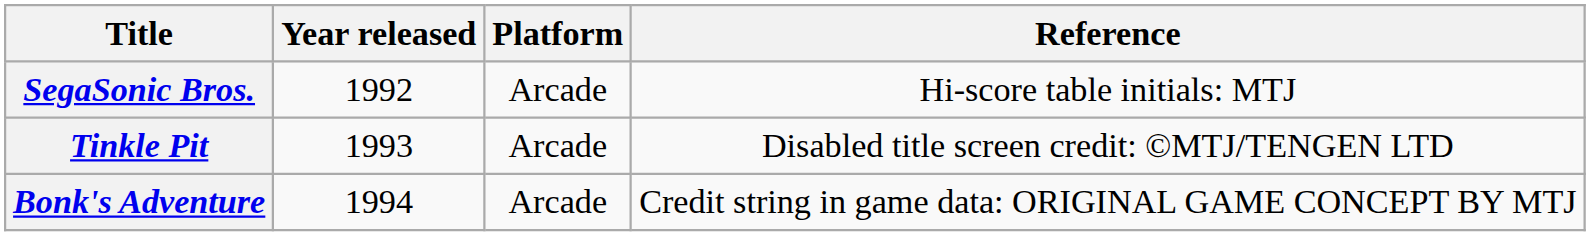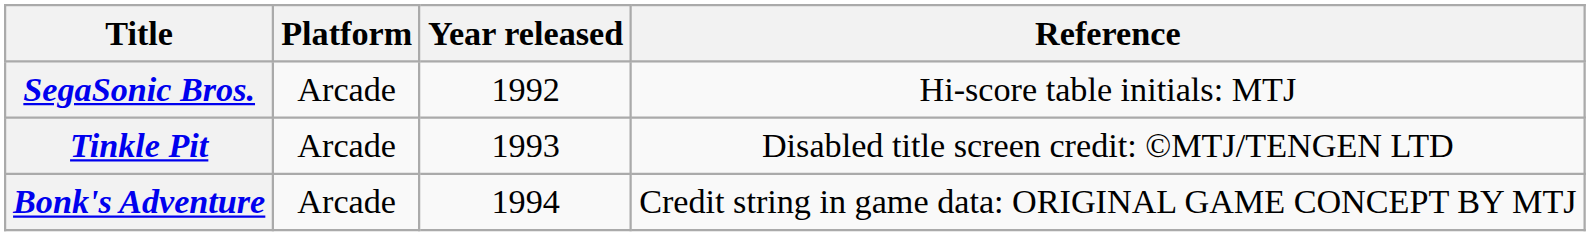columns swapped: Year released <-> Platform
